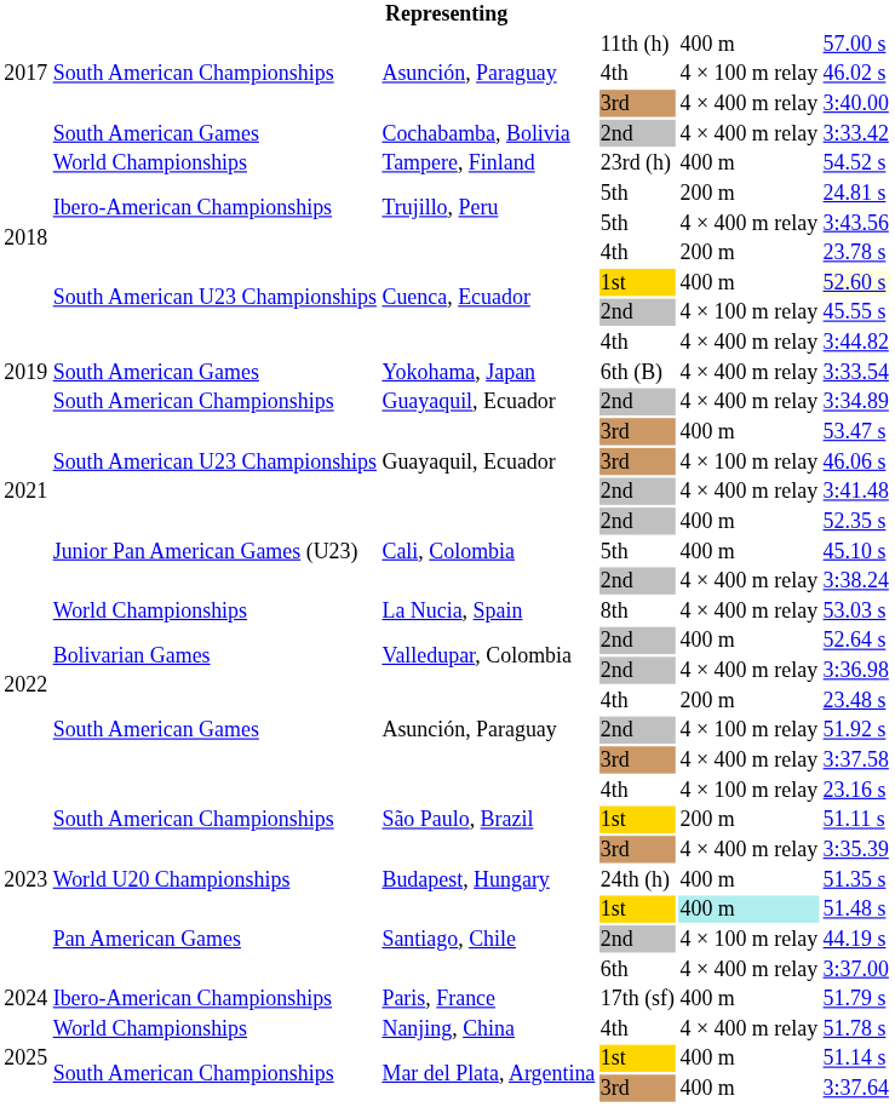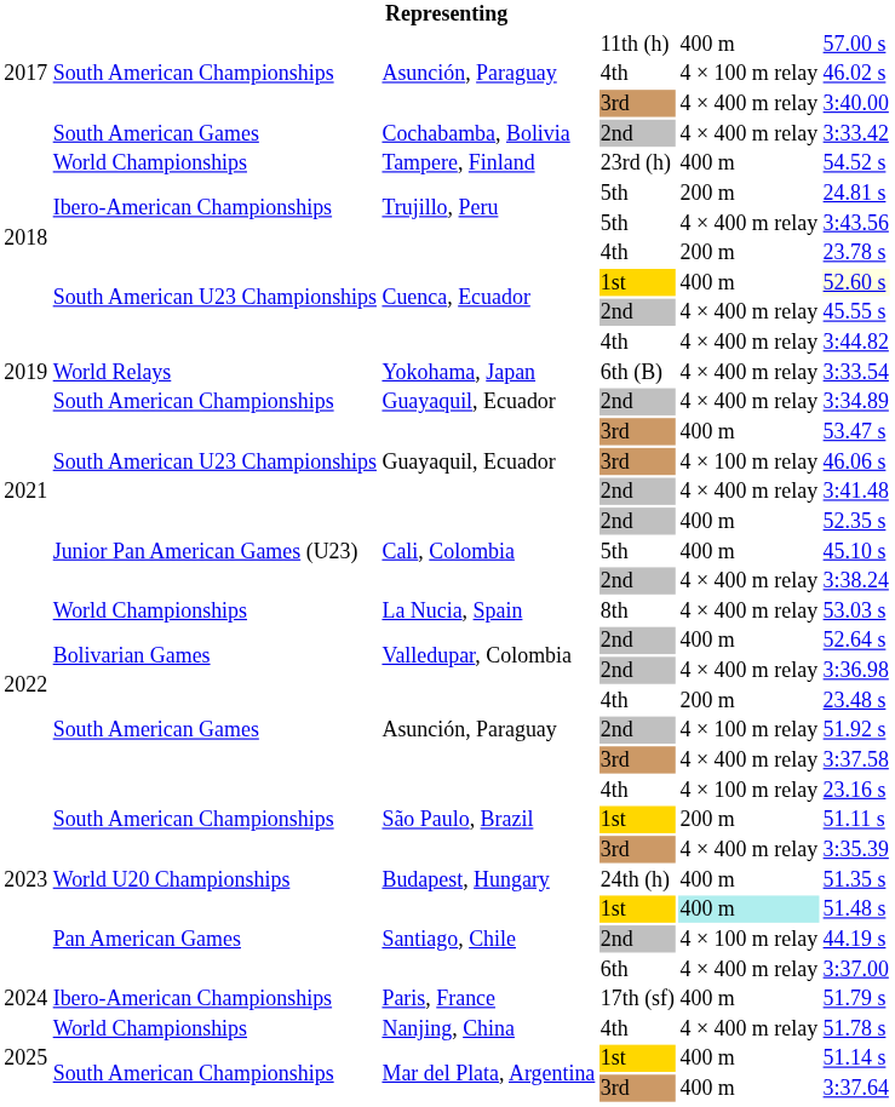Cuenca, Ecuador / 2nd | column 5: 4 × 100 m relay -> 4 × 400 m relay
Yokohama, Japan | column 2: South American Games -> World Relays
